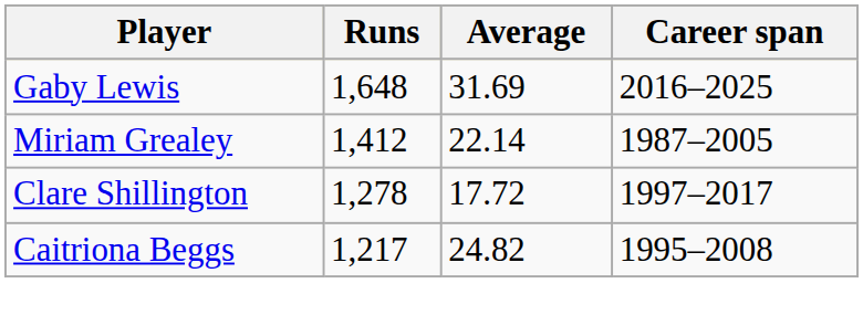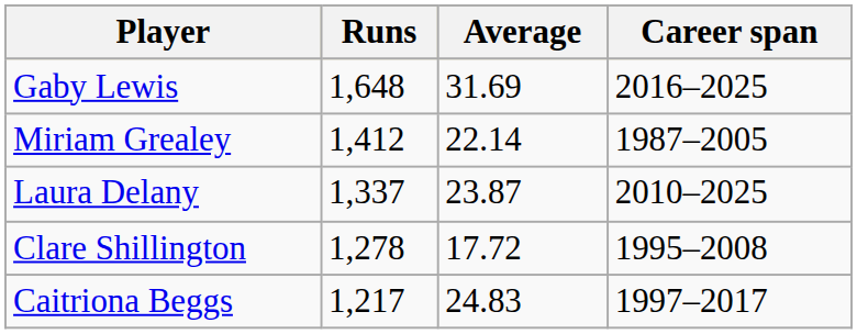+ row: Laura Delany | 1,337 | 23.87 | 2010–2025
Clare Shillington | Career span: 1997–2017 -> 1995–2008
Caitriona Beggs | Average: 24.82 -> 24.83
Caitriona Beggs | Career span: 1995–2008 -> 1997–2017
